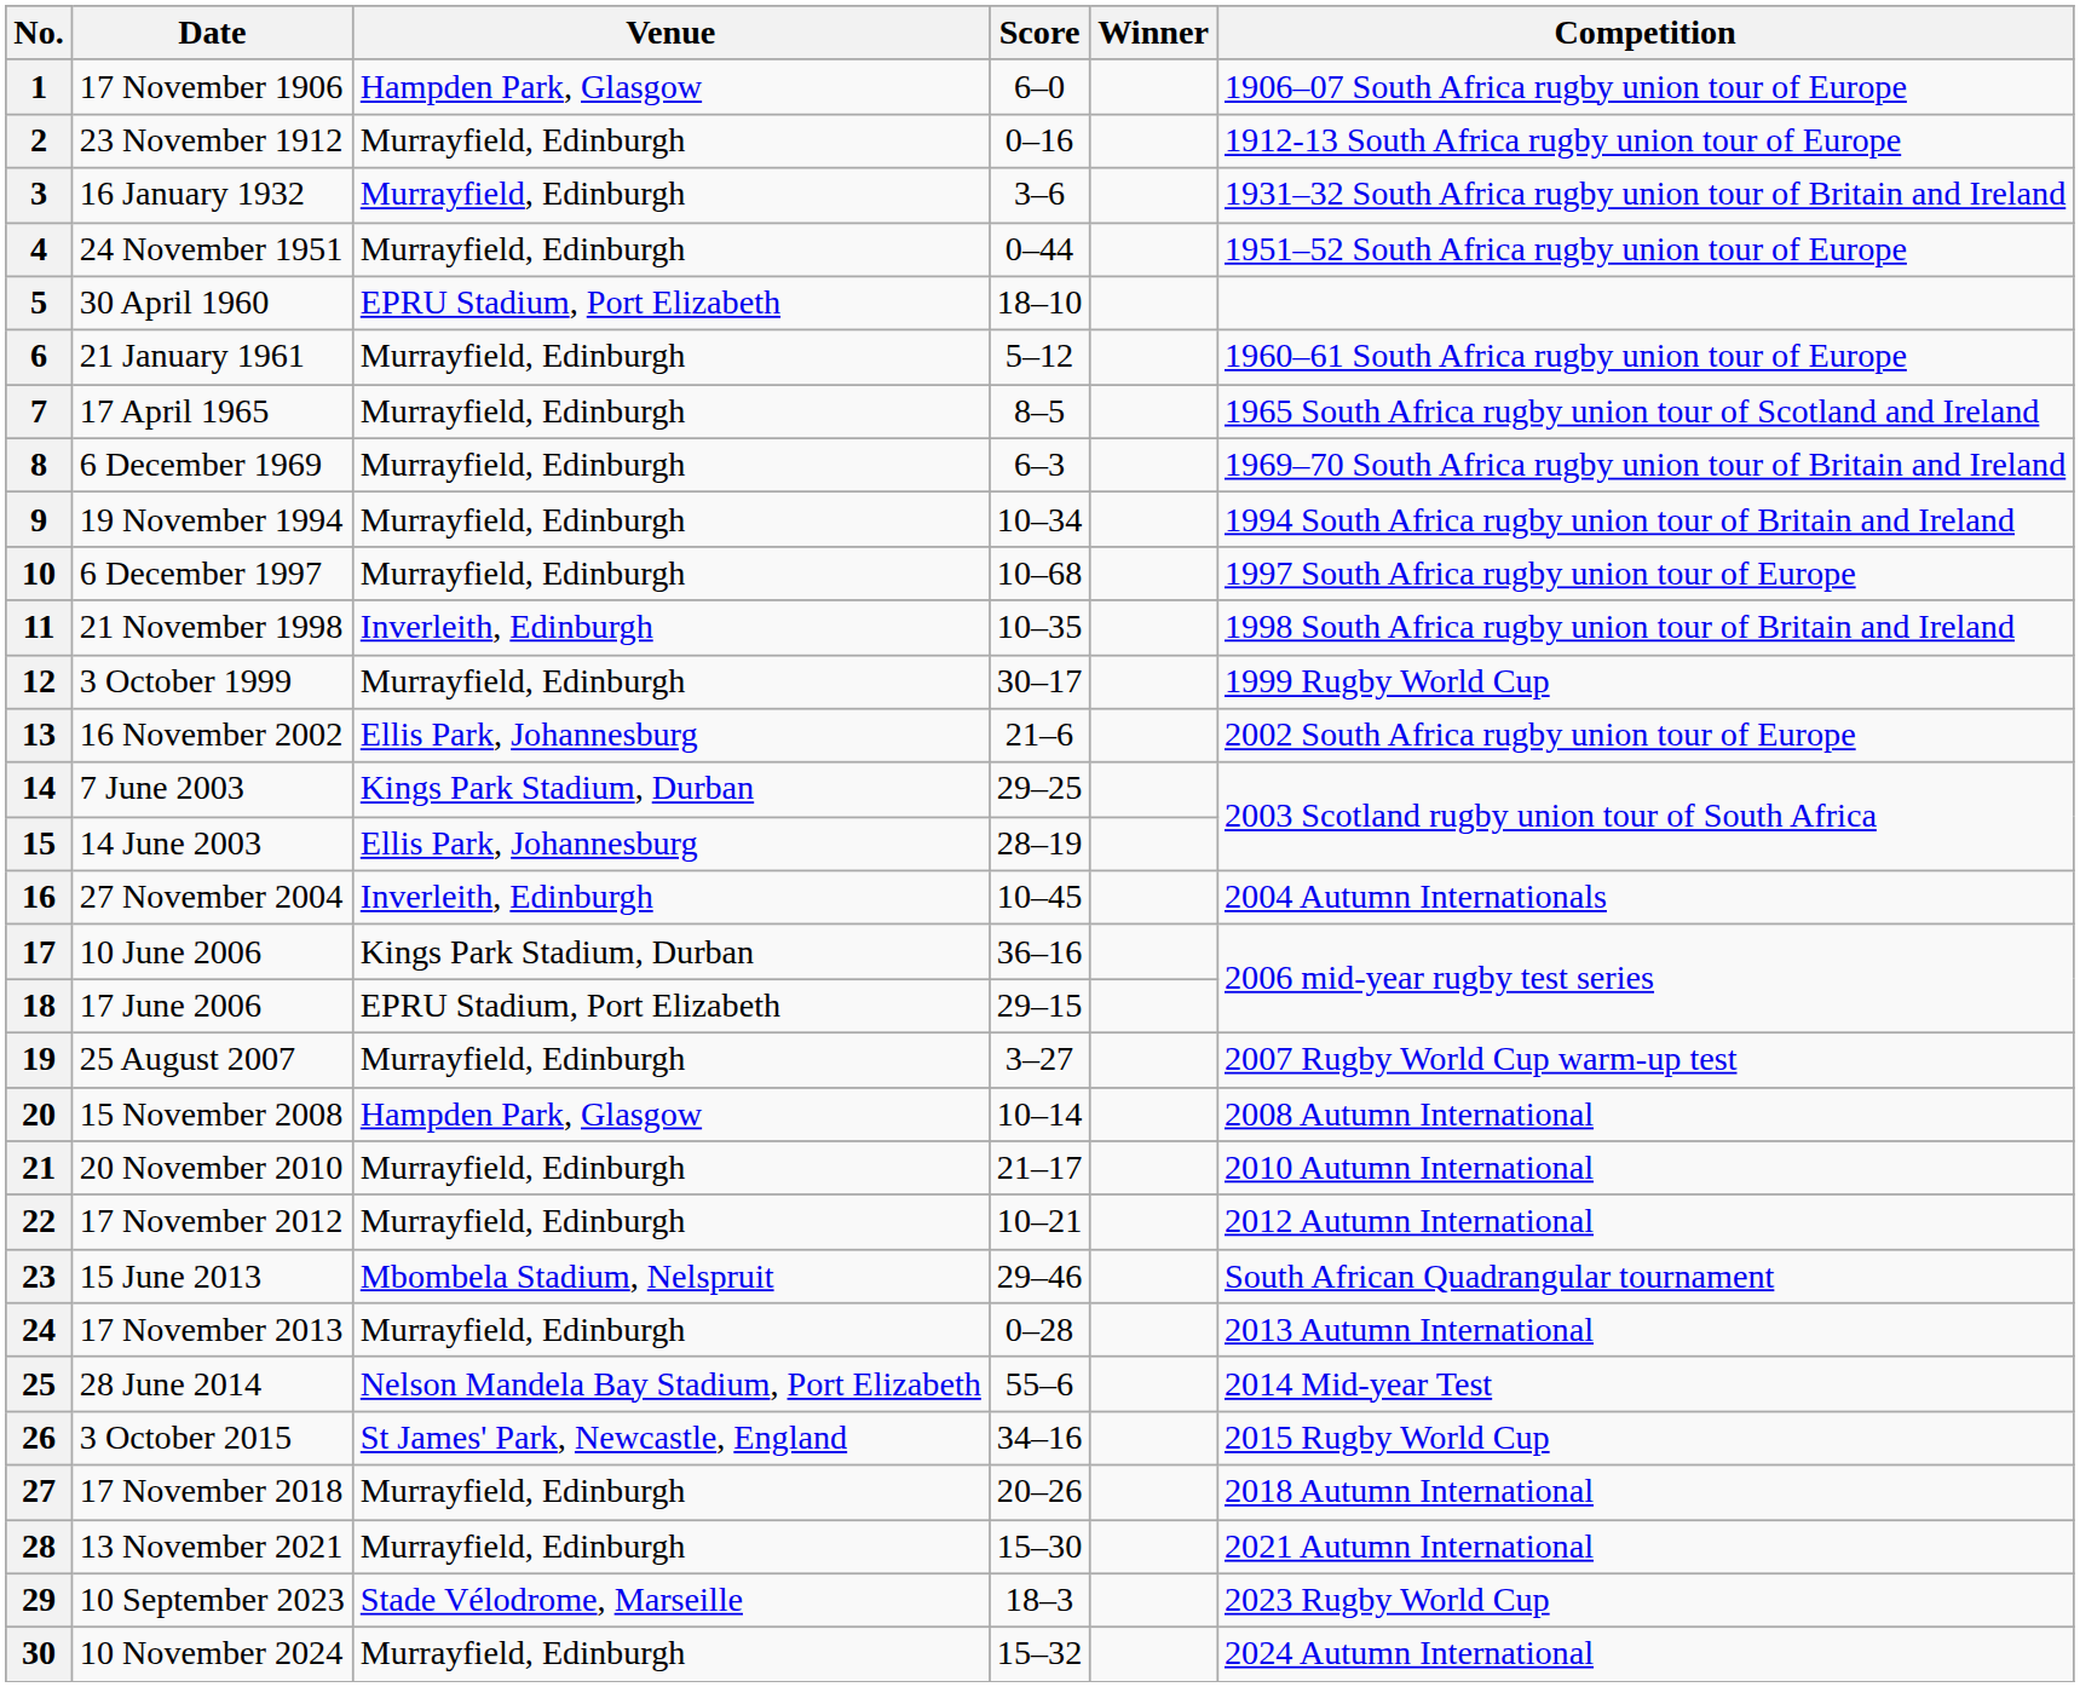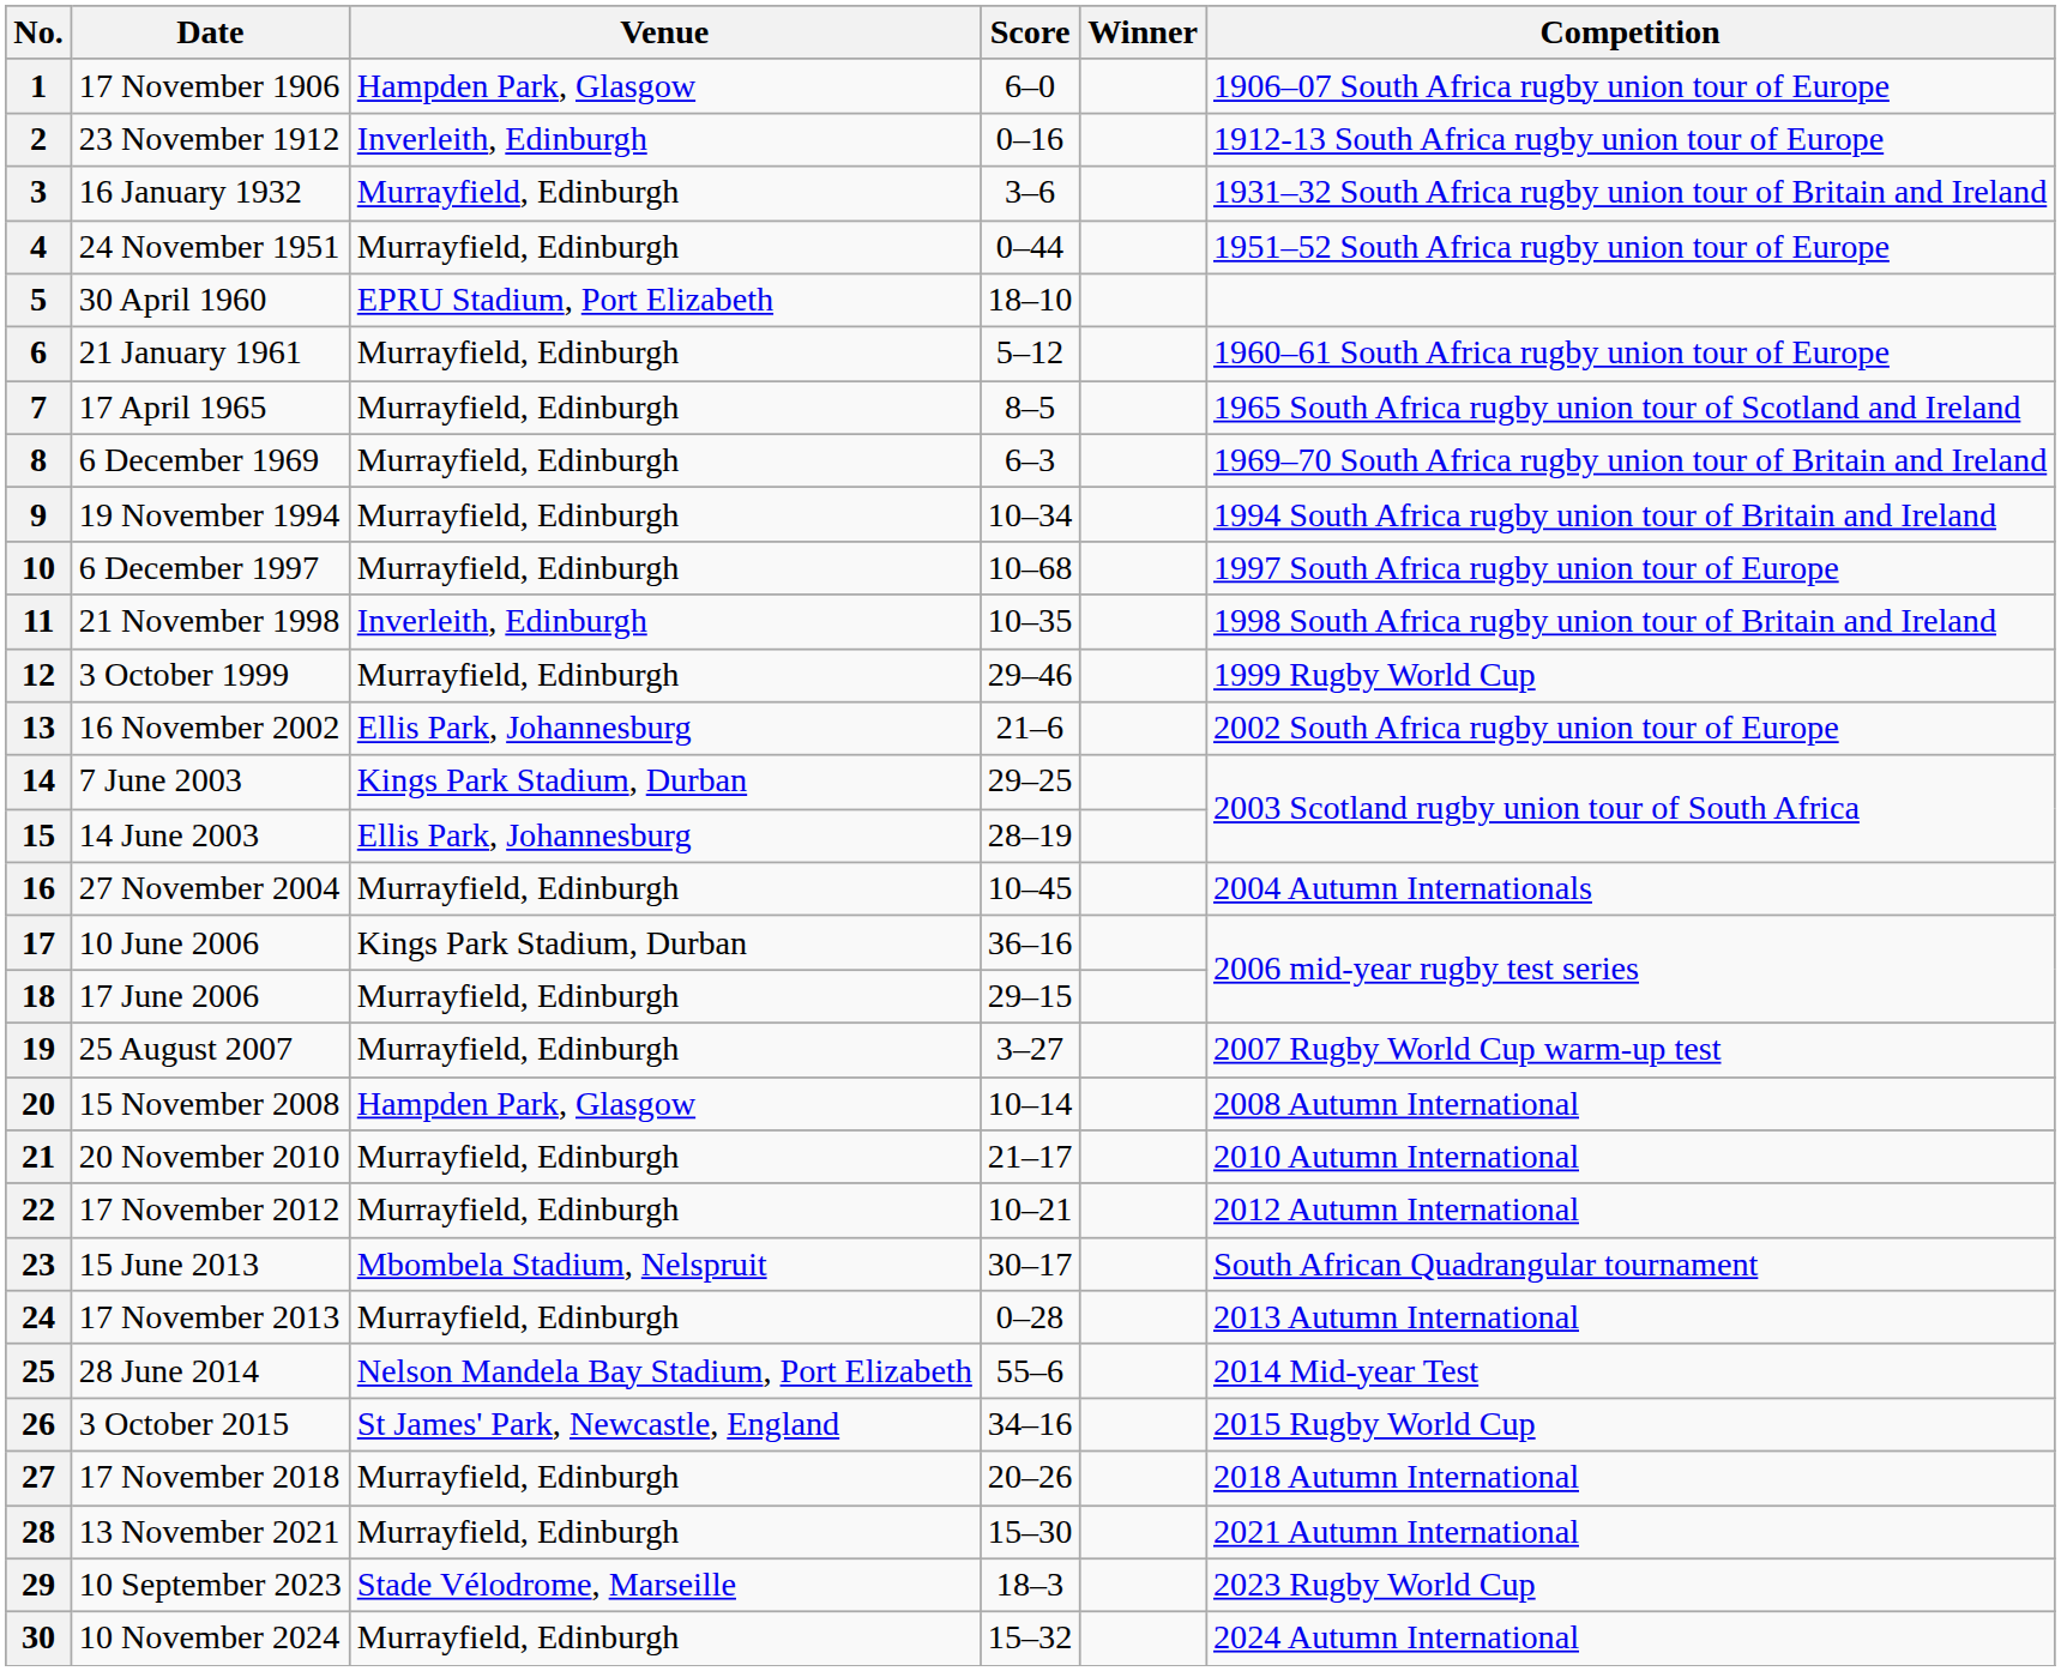2 | Venue: Murrayfield, Edinburgh -> Inverleith, Edinburgh
12 | Score: 30–17 -> 29–46
16 | Venue: Inverleith, Edinburgh -> Murrayfield, Edinburgh
18 | Venue: EPRU Stadium, Port Elizabeth -> Murrayfield, Edinburgh
23 | Score: 29–46 -> 30–17
